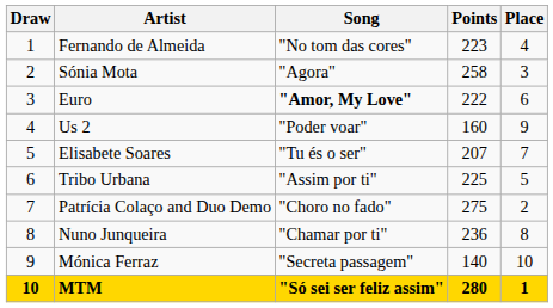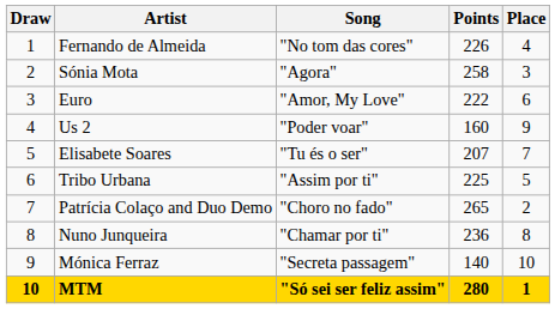Fernando de Almeida | Points: 223 -> 226
Euro | Song: bold -> normal
Patrícia Colaço and Duo Demo | Points: 275 -> 265
